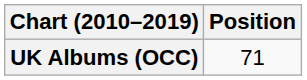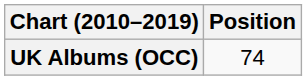UK Albums (OCC) | Position: 71 -> 74
